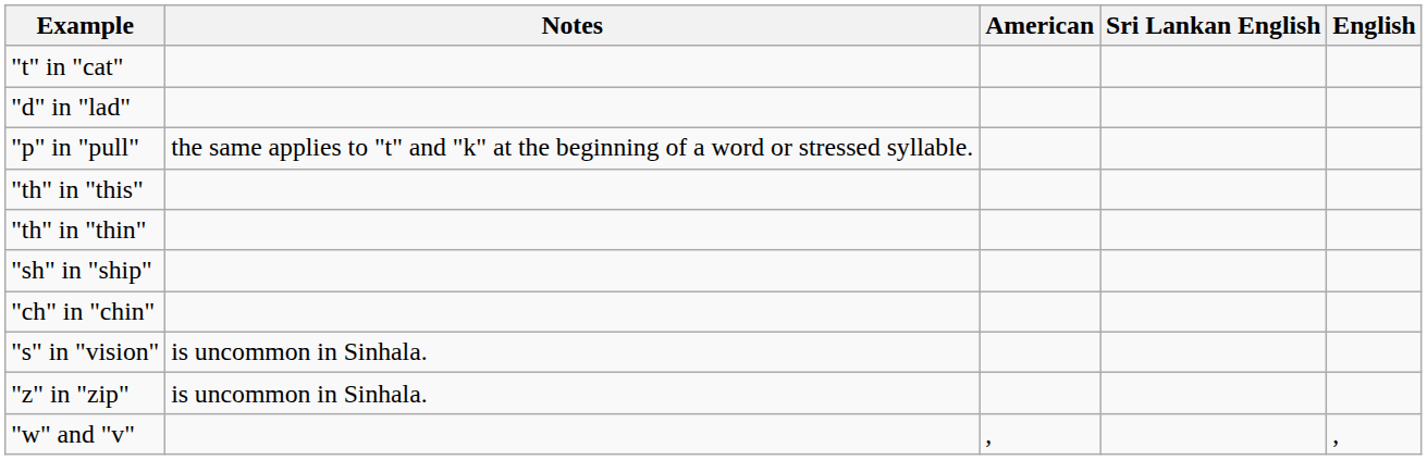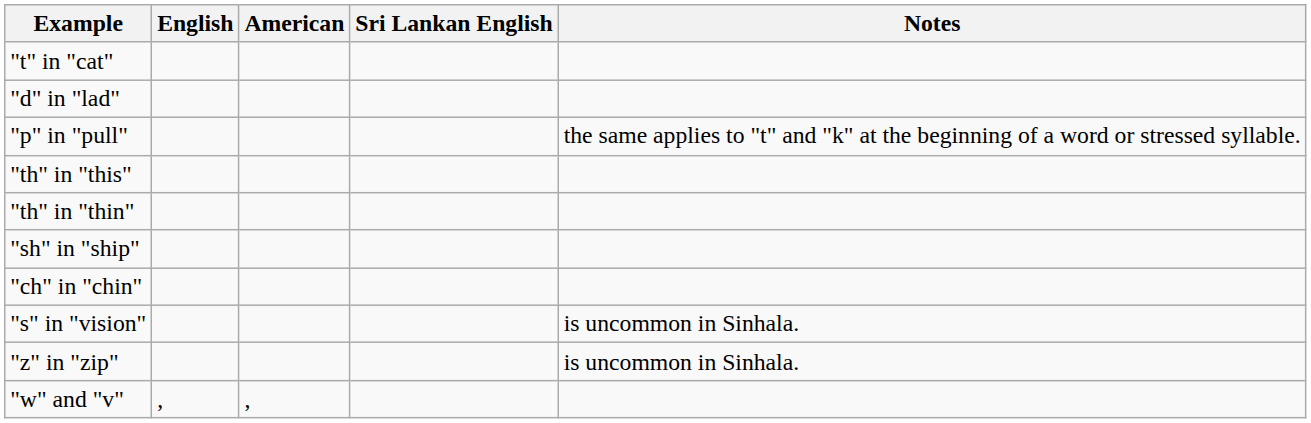columns swapped: English <-> Notes
